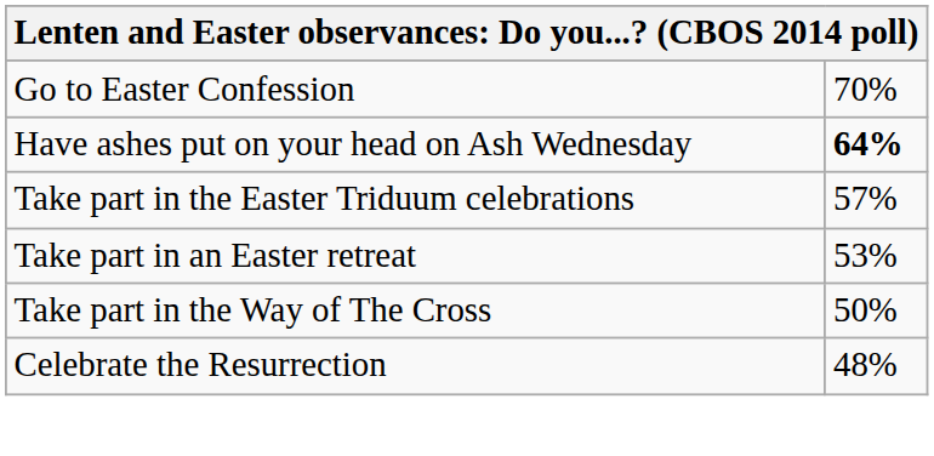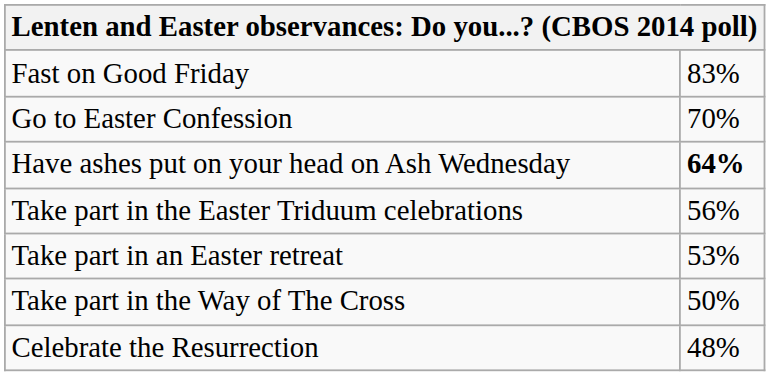+ row: Fast on Good Friday | 83%
Take part in the Easter Triduum celebrations | column 2: 57% -> 56%
